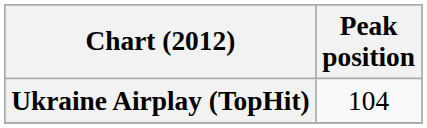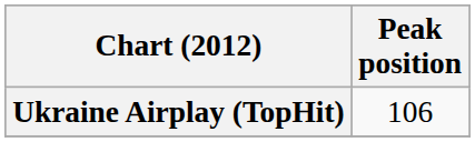Ukraine Airplay (TopHit) | Peak position: 104 -> 106
